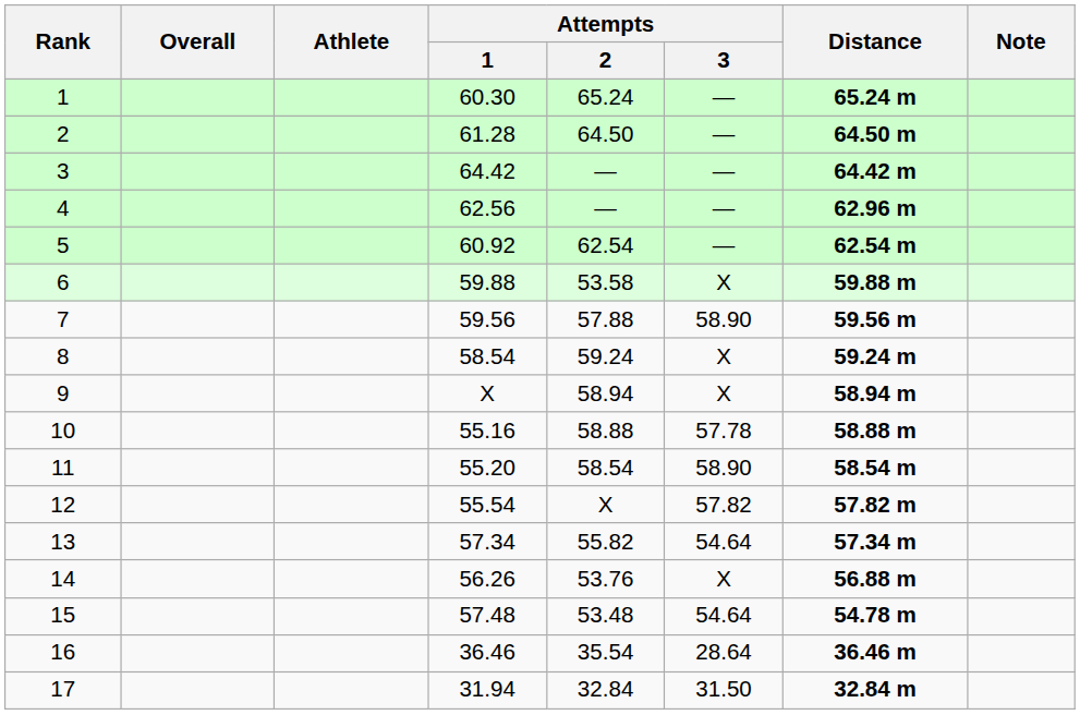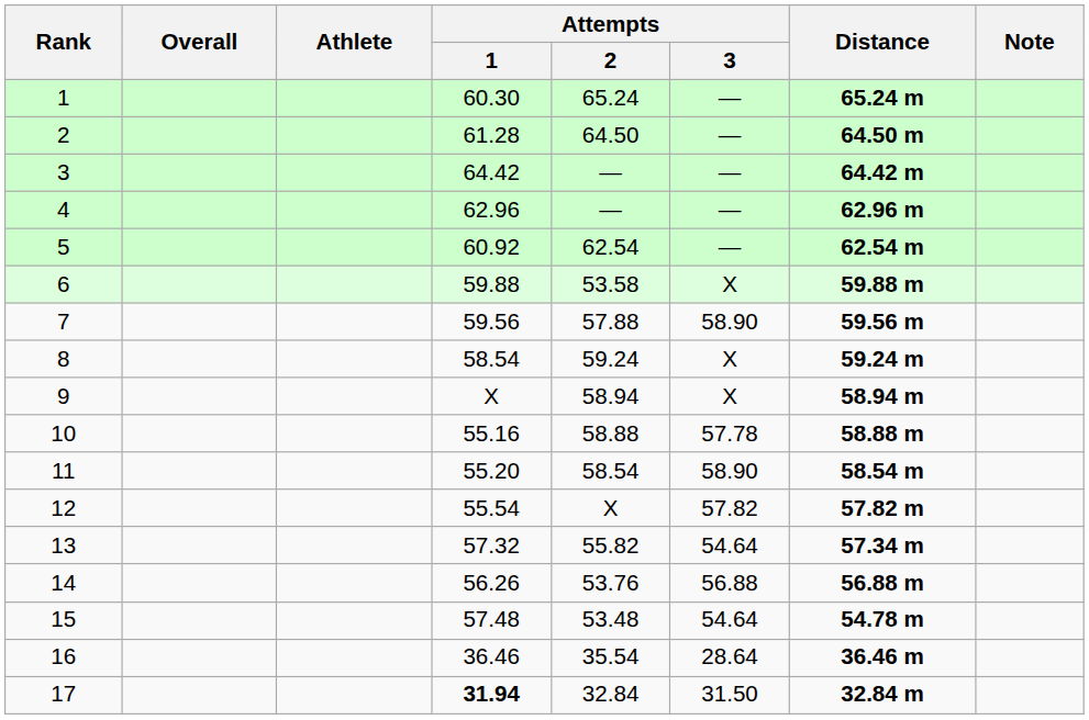4 | Attempts / 1: 62.56 -> 62.96
13 | Attempts / 1: 57.34 -> 57.32
14 | Attempts / 3: X -> 56.88
17 | Attempts / 1: normal -> bold
